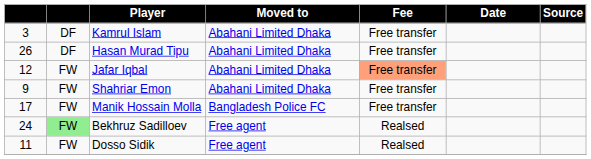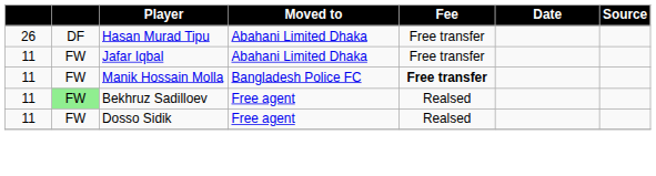- row: 3 | DF | Kamrul Islam | Abahani Limited Dhaka | Free transfer
Jafar Iqbal | column 1: 12 -> 11
Jafar Iqbal | Fee: lightsalmon background -> no background
- row: 9 | FW | Shahriar Emon | Abahani Limited Dhaka | Free transfer
Manik Hossain Molla | column 1: 17 -> 11
Manik Hossain Molla | Fee: normal -> bold
Bekhruz Sadilloev | column 1: 24 -> 11
